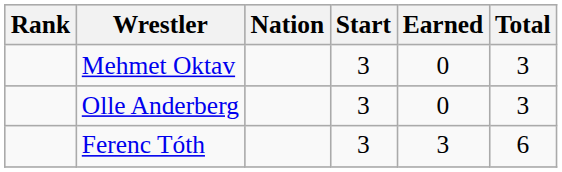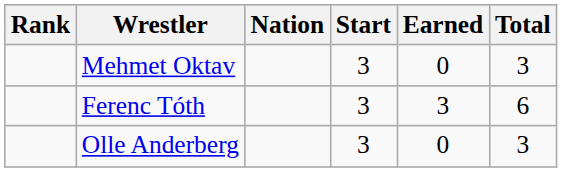rows swapped: Olle Anderberg <-> Ferenc Tóth
